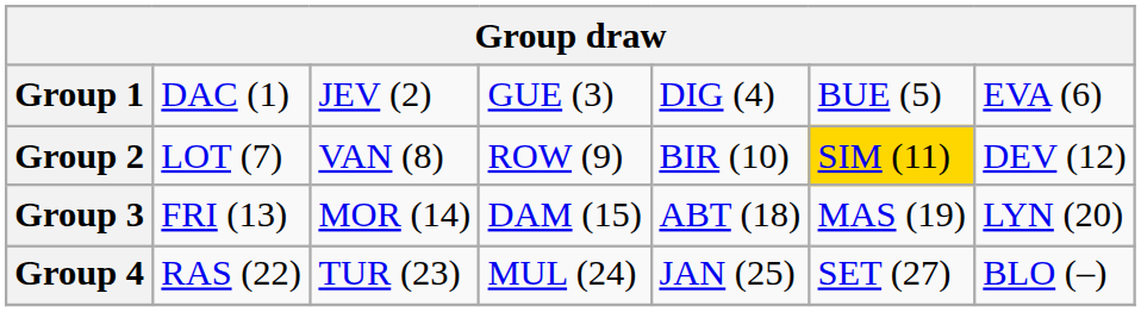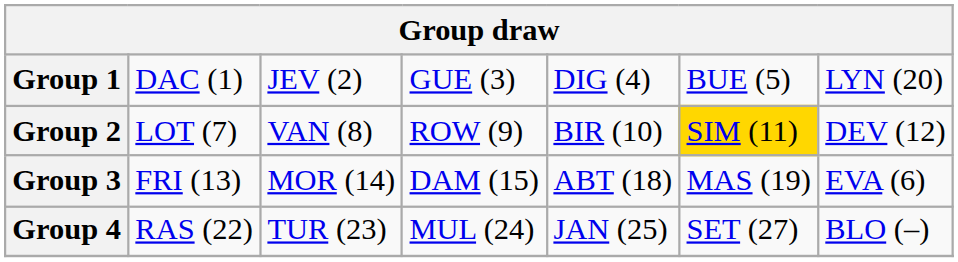Group 1 | column 7: EVA (6) -> LYN (20)
Group 3 | column 7: LYN (20) -> EVA (6)
